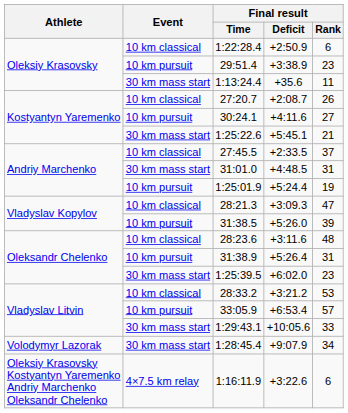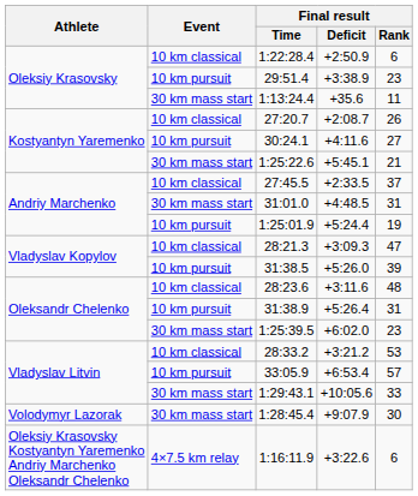1:28:45.4 | Final result / Rank: 34 -> 30
